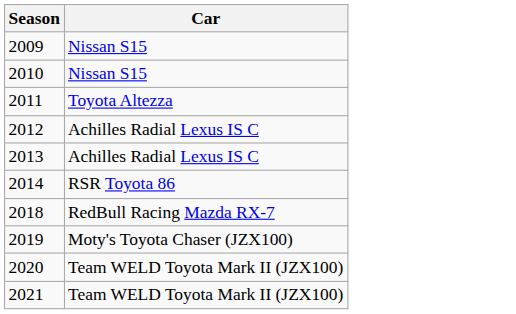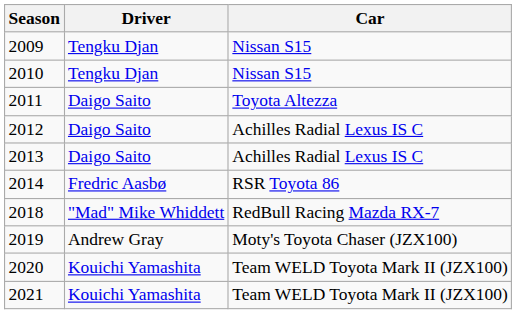+ column: Driver | Tengku Djan | Tengku Djan | Daigo Saito | Daigo Saito | Daigo Saito | Fredric Aasbø | "Mad" Mike Whiddett | Andrew Gray | Kouichi Yamashita | Kouichi Yamashita
